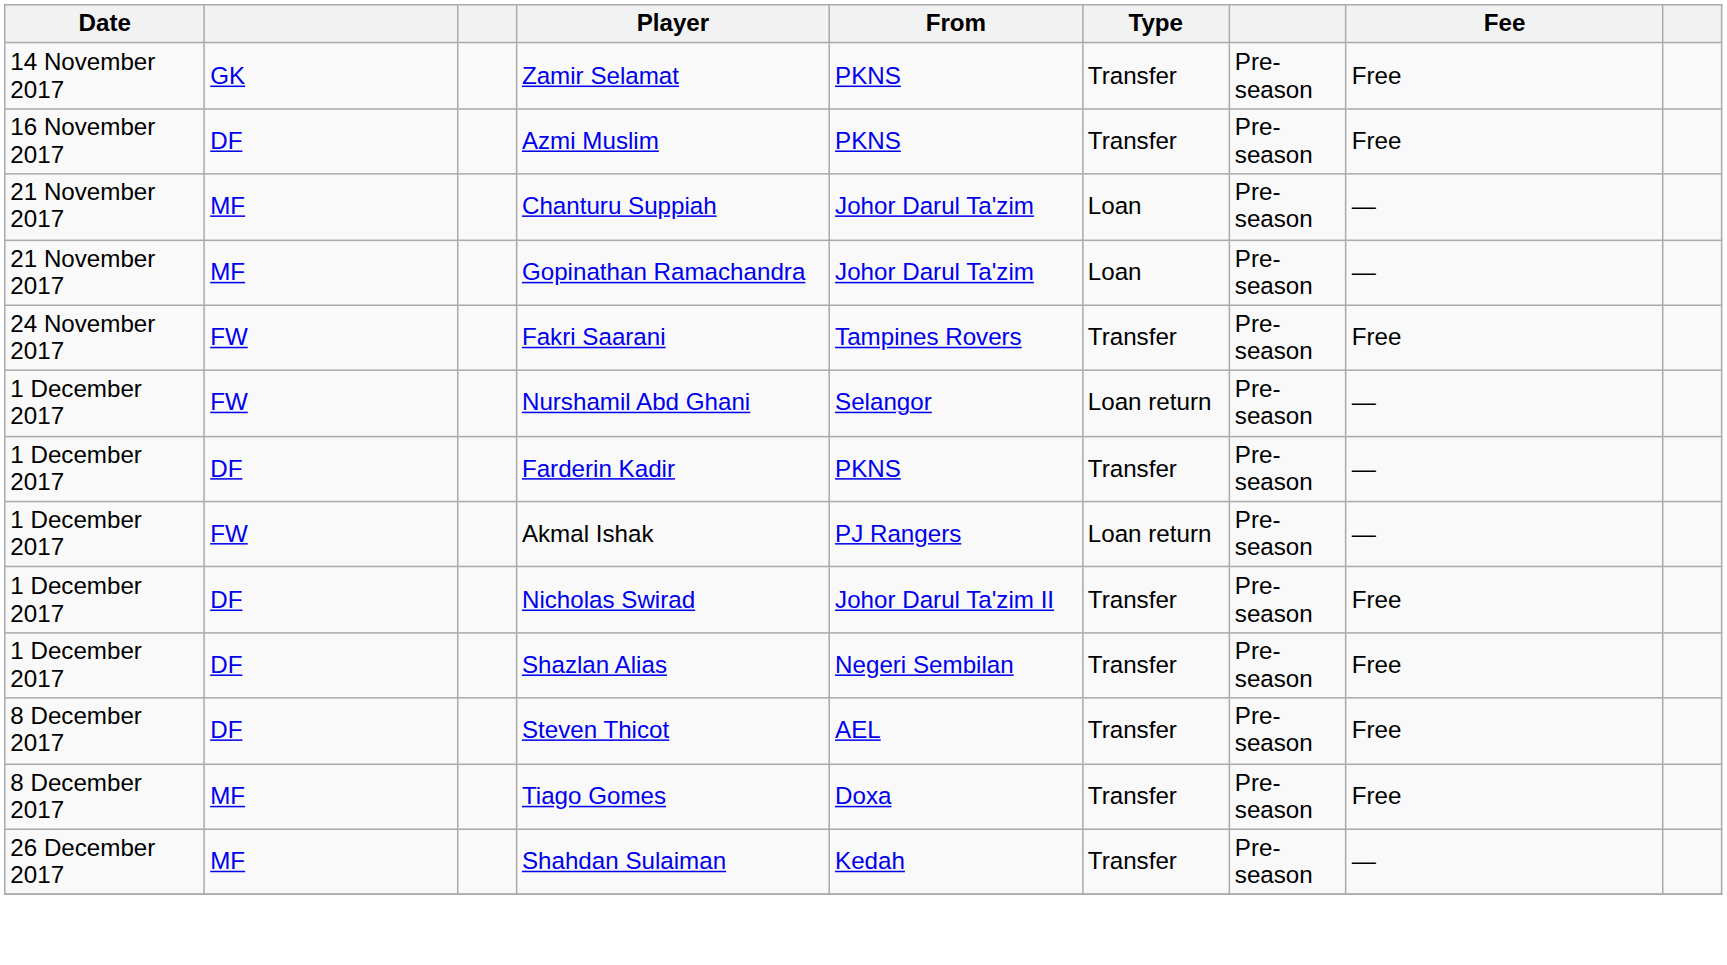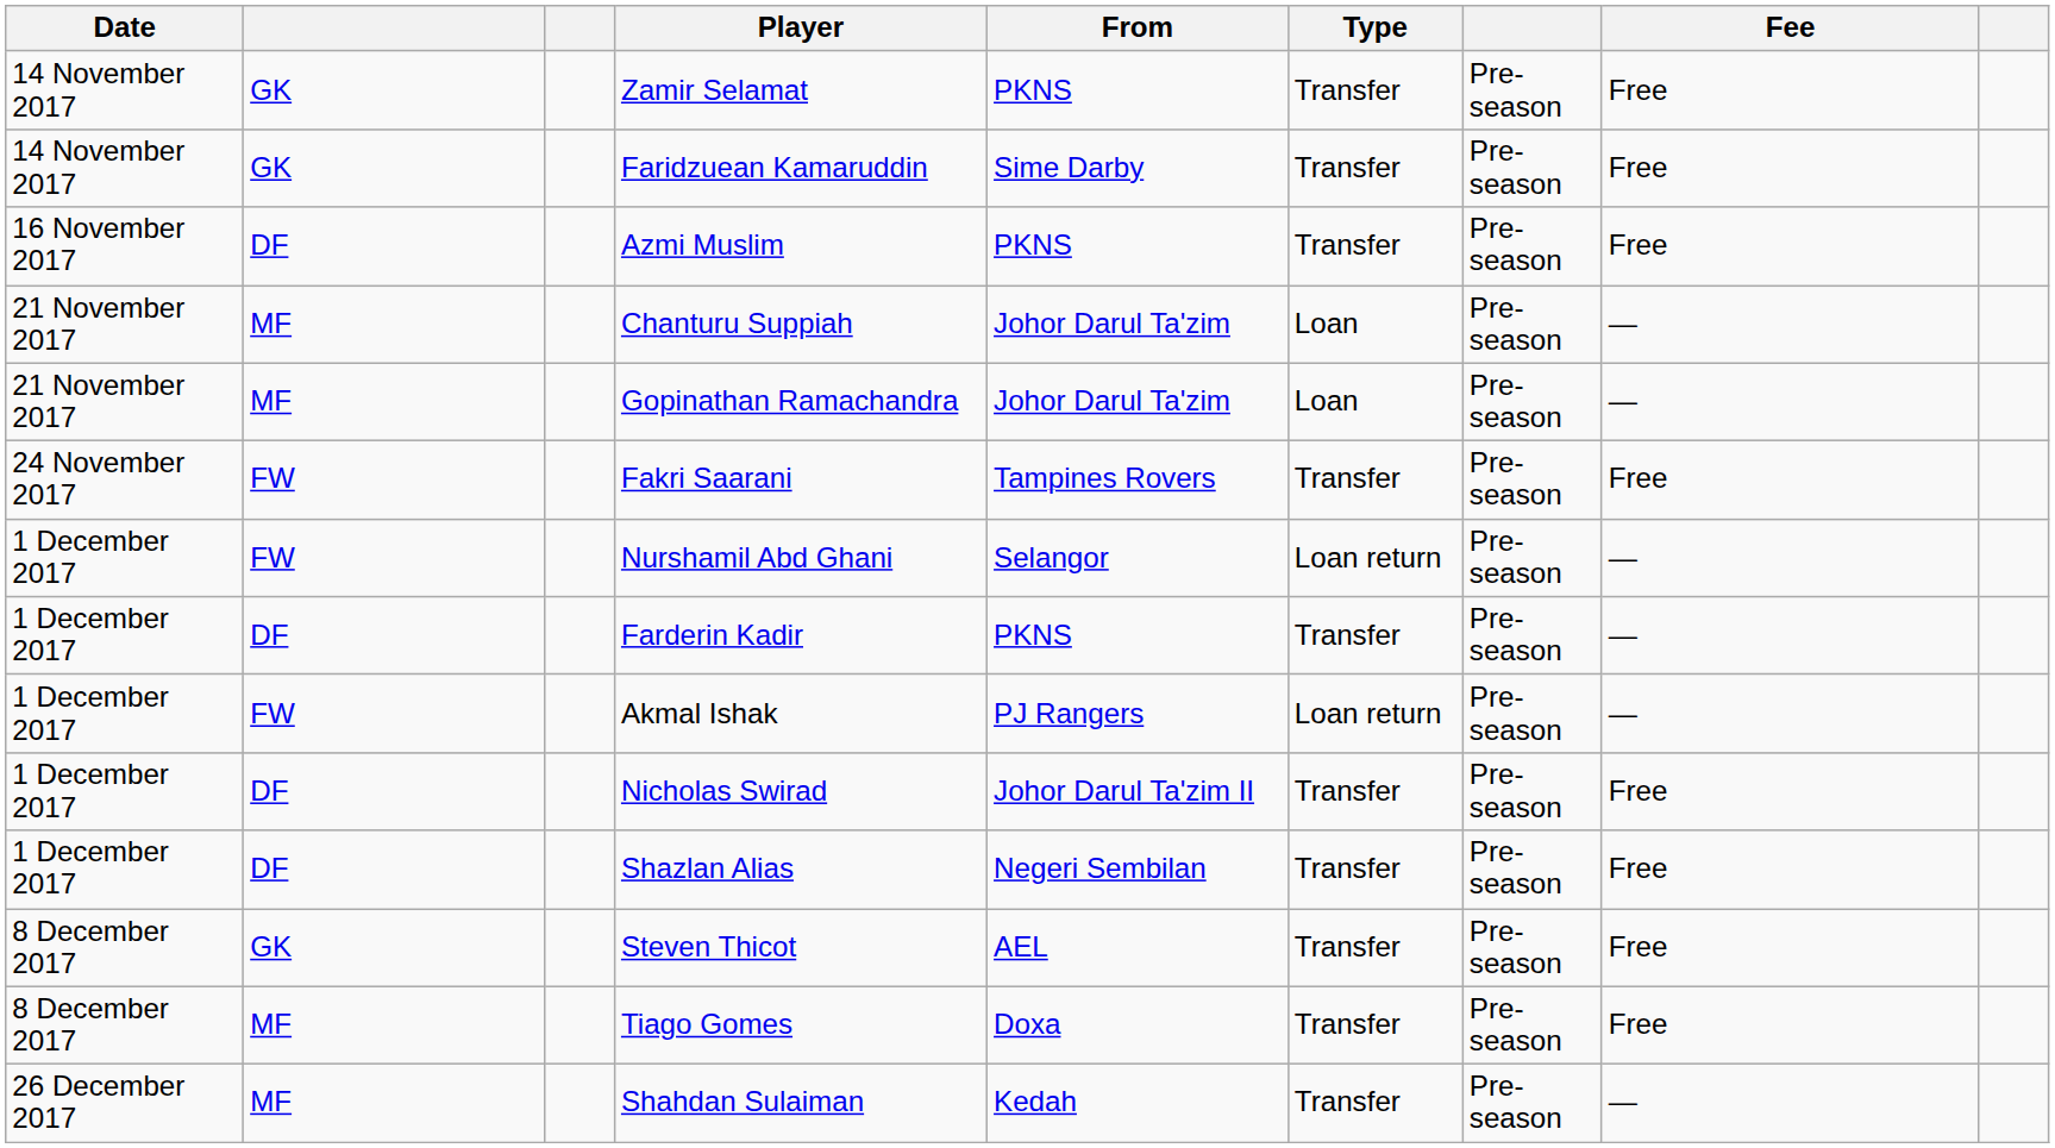+ row: 14 November 2017 | GK | Faridzuean Kamaruddin | Sime Darby | Transfer | Pre-season | Free
Steven Thicot | column 2: DF -> GK
